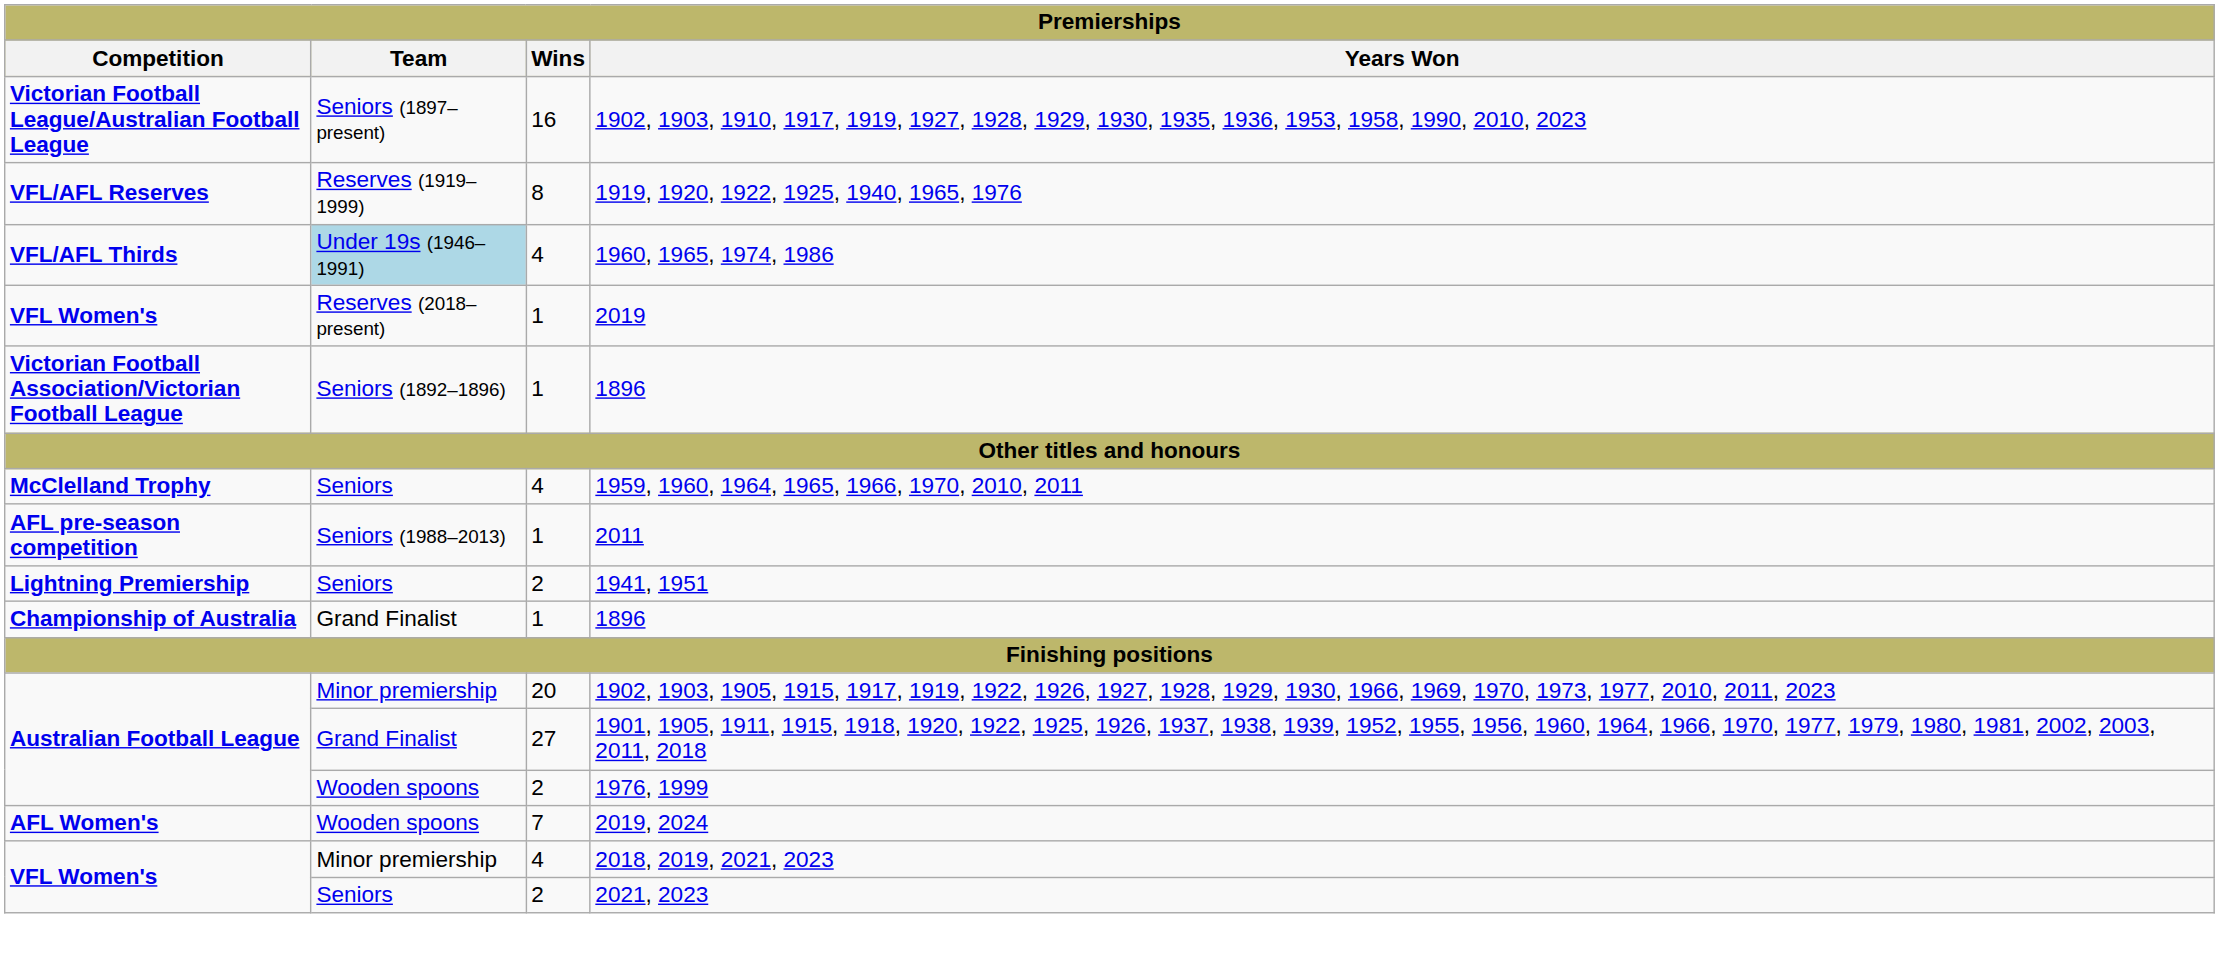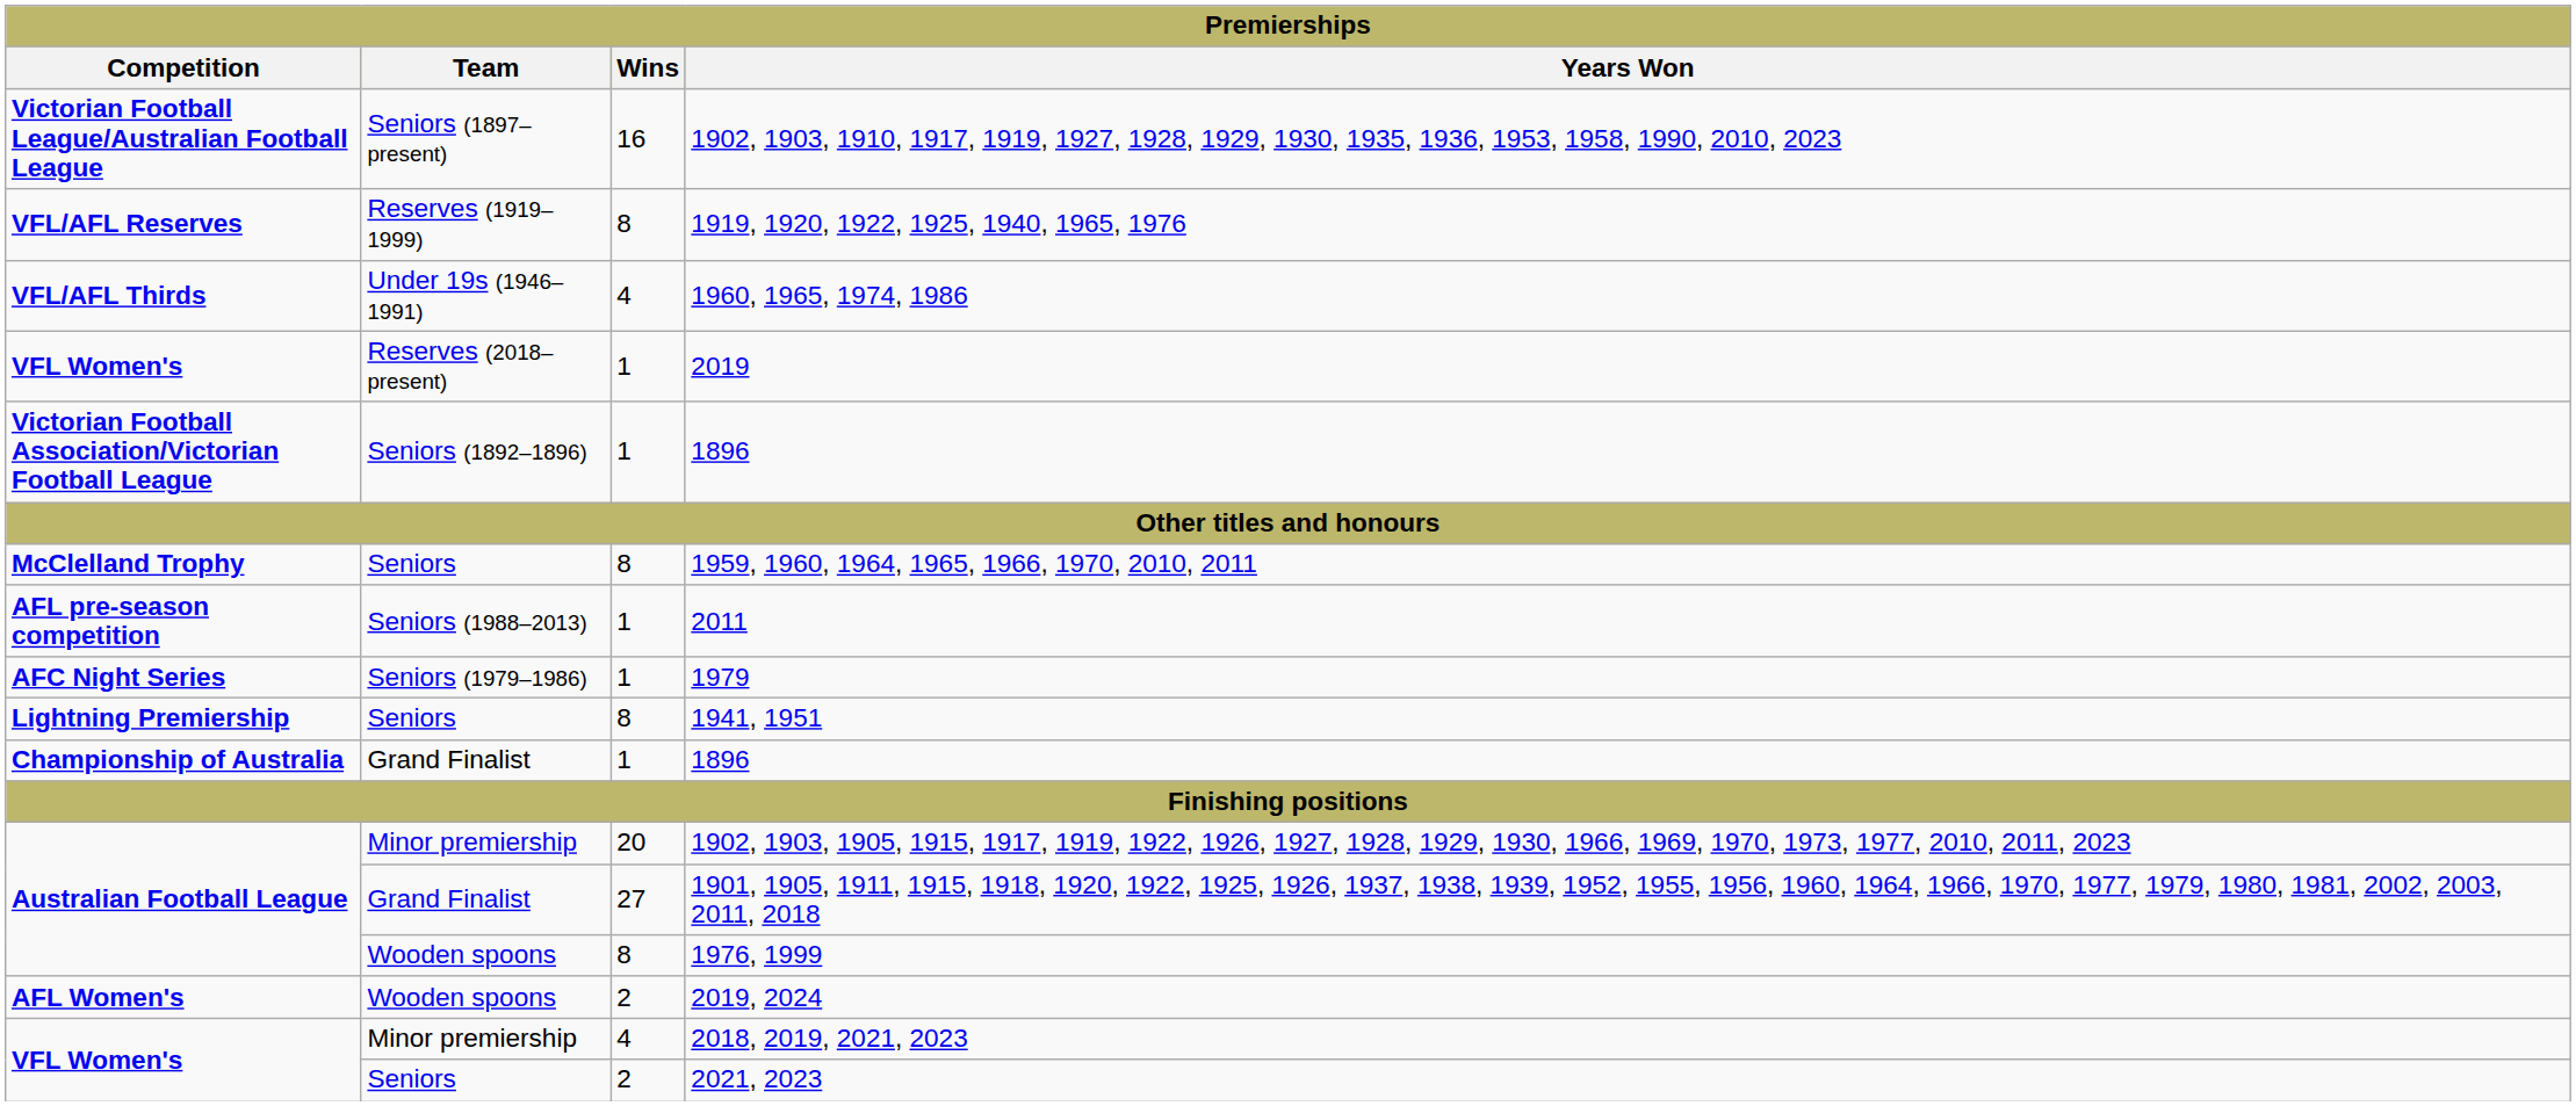1960, 1965, 1974, 1986 | Team: lightblue background -> no background
1959, 1960, 1964, 1965, 1966, 1970, 2010, 2011 | Wins: 4 -> 8
+ row: AFC Night Series | Seniors (1979–1986) | 1 | 1979
1941, 1951 | Wins: 2 -> 8
1976, 1999 | Wins: 2 -> 8
2019, 2024 | Wins: 7 -> 2
